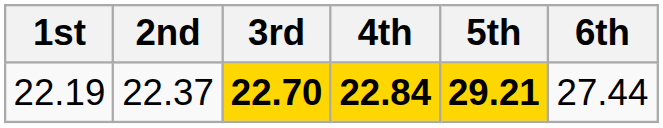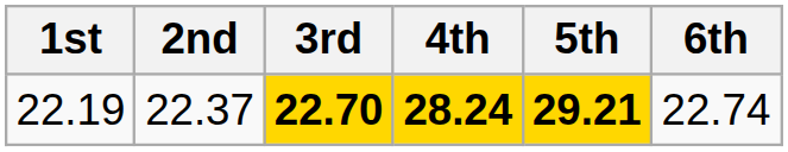22.19 | 4th: 22.84 -> 28.24
22.19 | 6th: 27.44 -> 22.74
